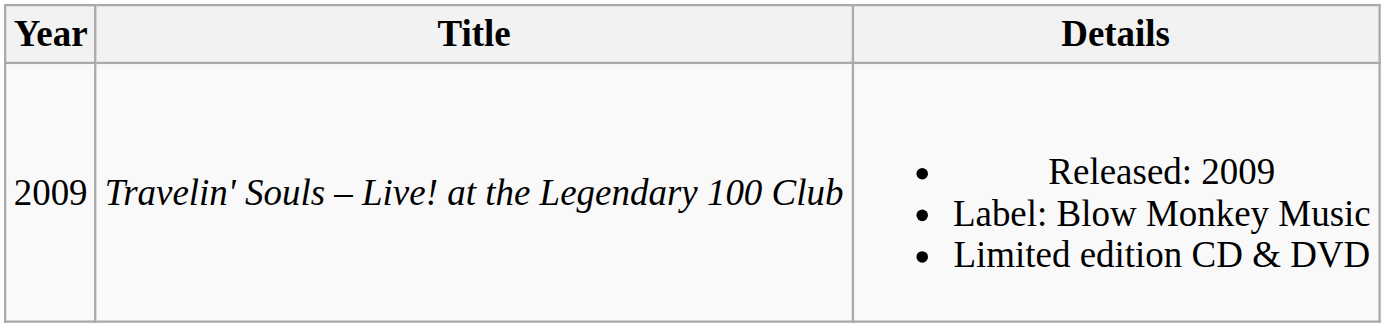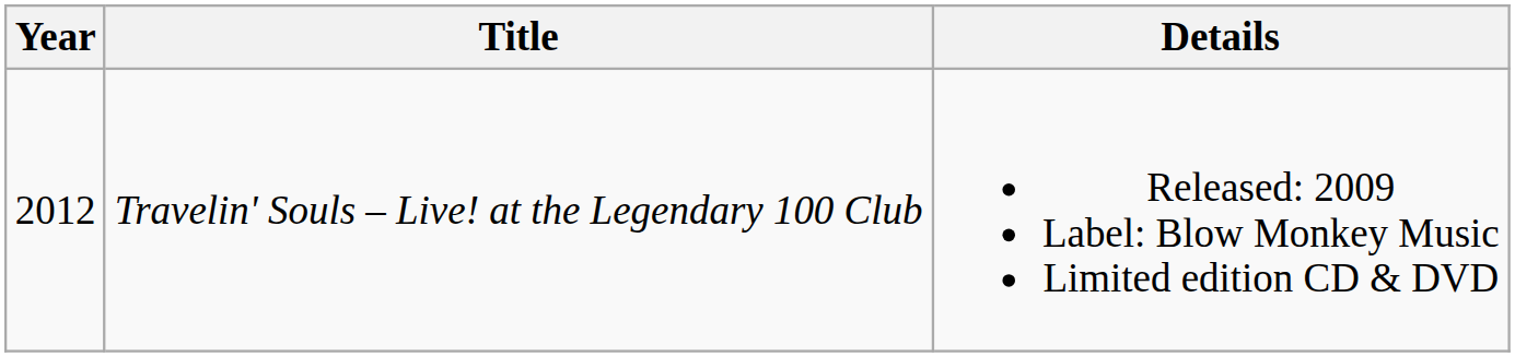Travelin' Souls – Live! at the Legendary 100 Club | Year: 2009 -> 2012
